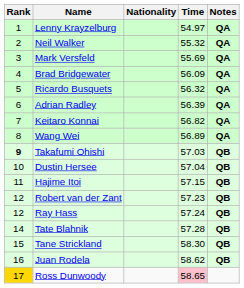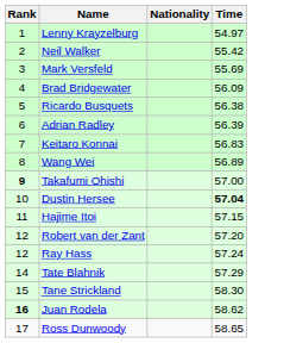- column: Notes | QA | QA | QA | QA | QA | QA | QA | QA | QB | QB | QB | QB | QB | QB | QB | QB
Neil Walker | Time: 55.32 -> 55.42
Ricardo Busquets | Time: 56.32 -> 56.38
Keitaro Konnai | Time: 56.82 -> 56.83
Takafumi Ohishi | Time: 57.03 -> 57.00
Dustin Hersee | Time: normal -> bold
Robert van der Zant | Time: 57.23 -> 57.20
Tate Blahnik | Time: 57.28 -> 57.29
Juan Rodela | Rank: normal -> bold
Ross Dunwoody | Rank: gold background -> no background
Ross Dunwoody | Time: pink background -> no background
